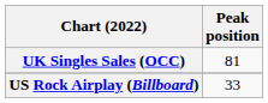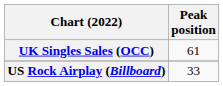UK Singles Sales (OCC) | Peak position: 81 -> 61
